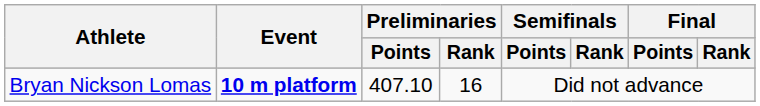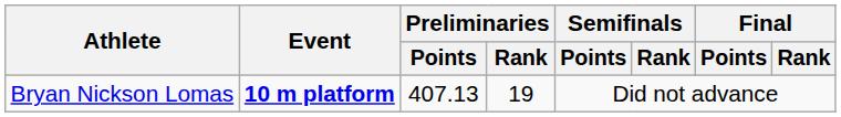Bryan Nickson Lomas | Preliminaries / Points: 407.10 -> 407.13
Bryan Nickson Lomas | Preliminaries / Rank: 16 -> 19
